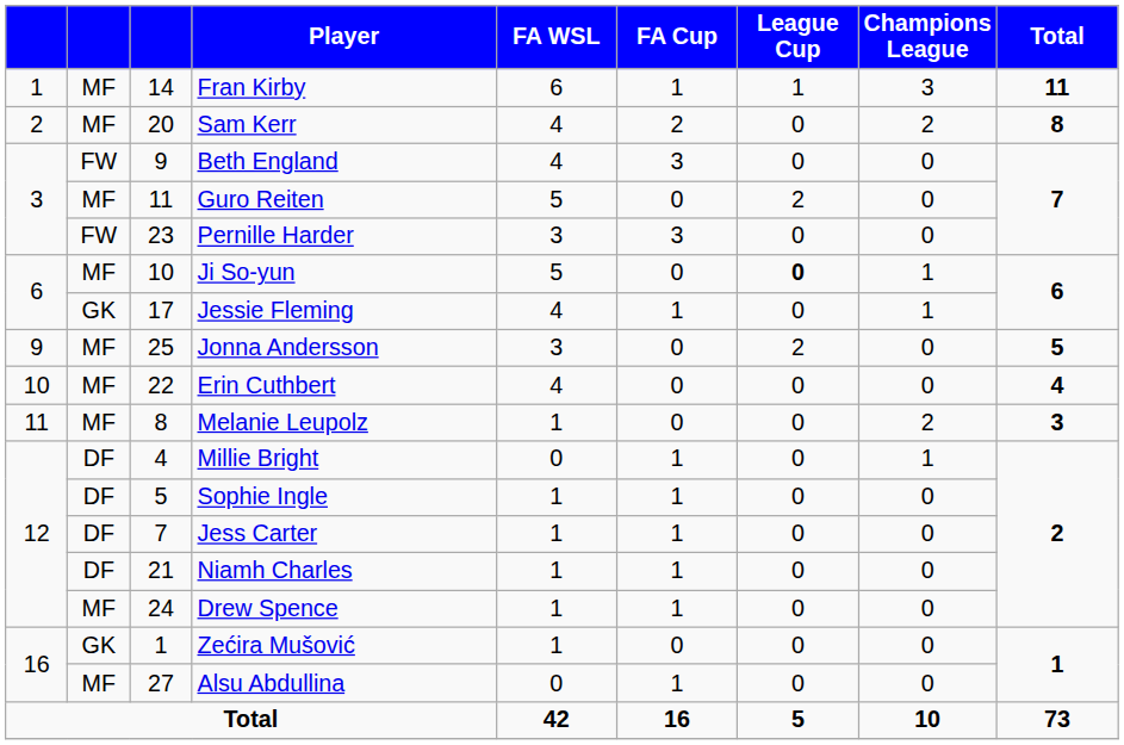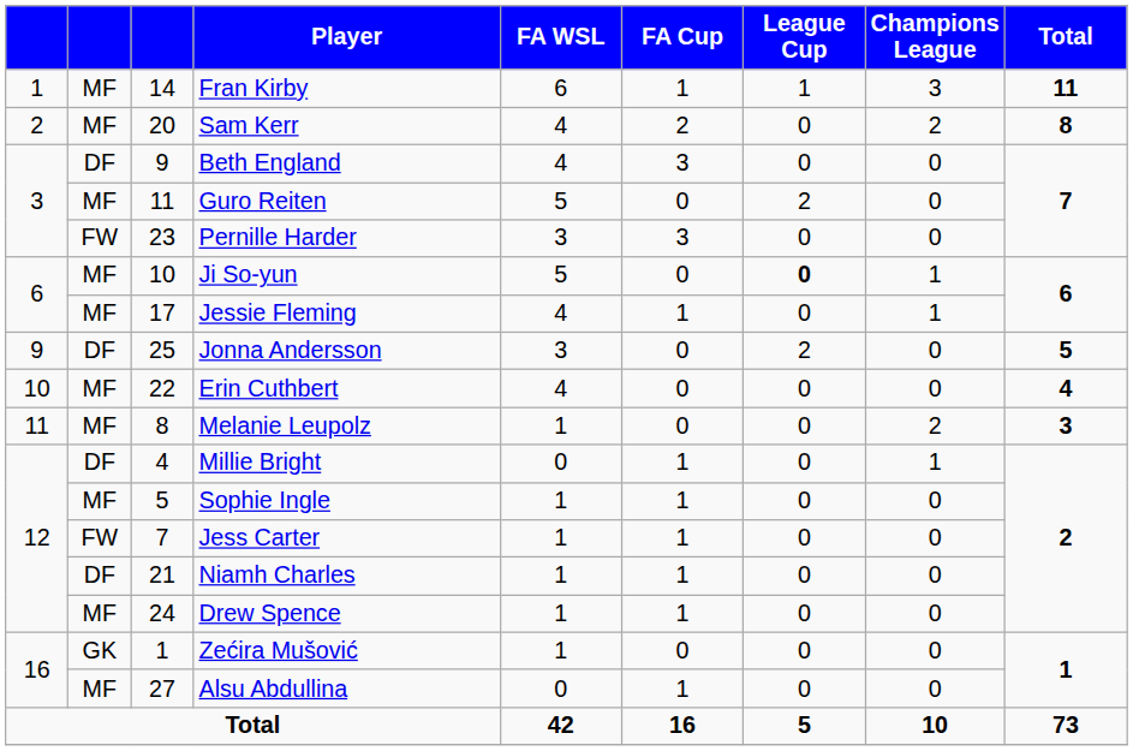Beth England | column 2: FW -> DF
Jessie Fleming | column 2: GK -> MF
Jonna Andersson | column 2: MF -> DF
Sophie Ingle | column 2: DF -> MF
Jess Carter | column 2: DF -> FW
